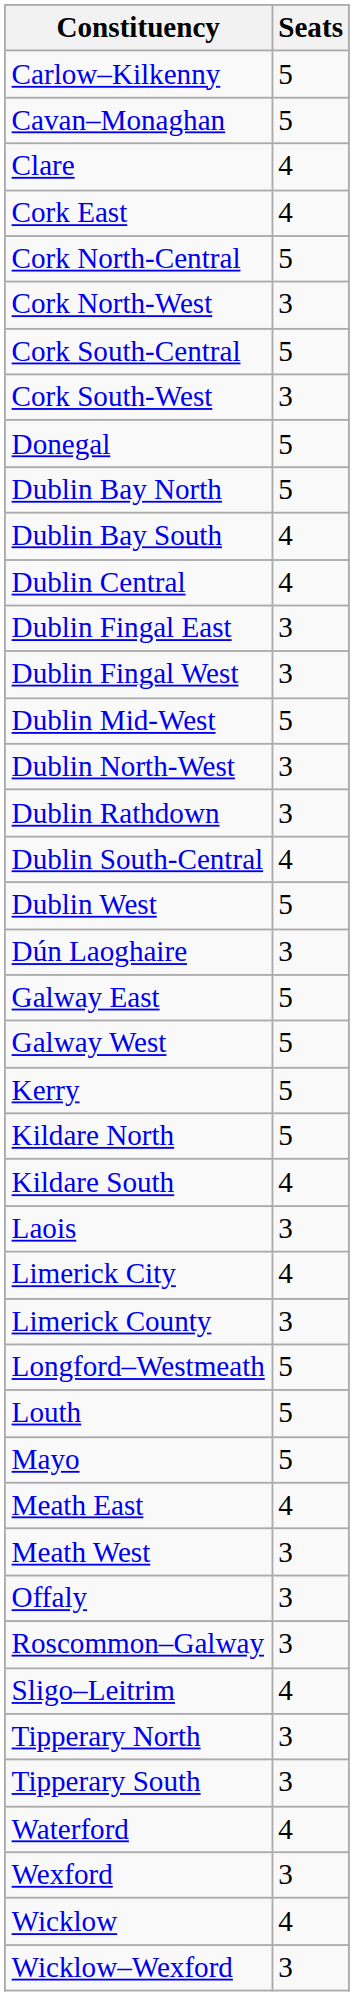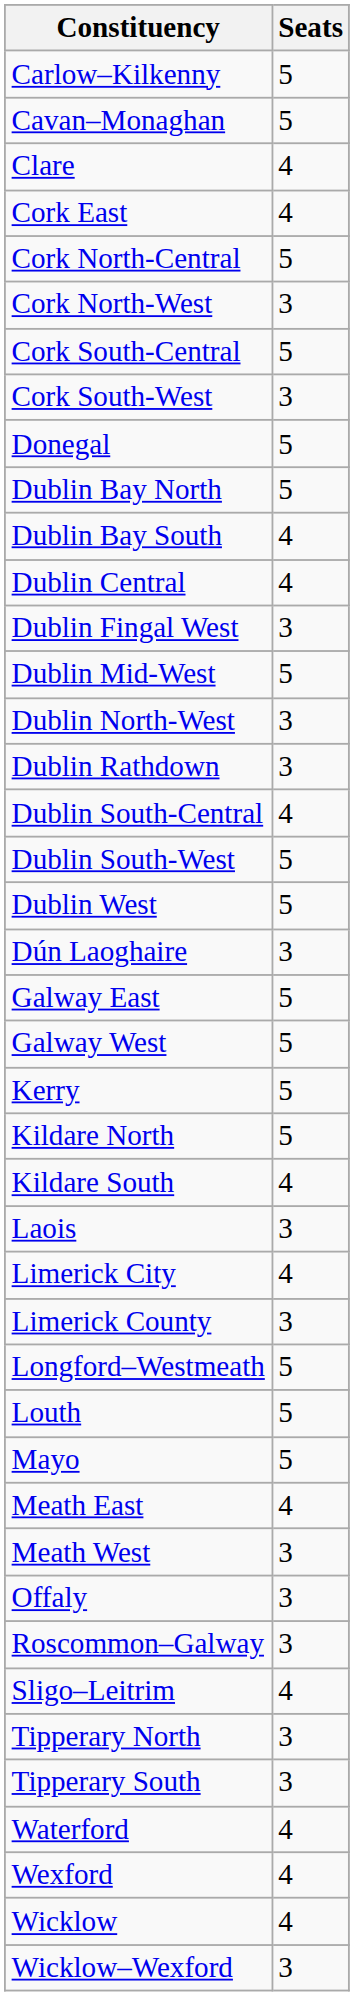- row: Dublin Fingal East | 3
+ row: Dublin South-West | 5
Wexford | Seats: 3 -> 4
